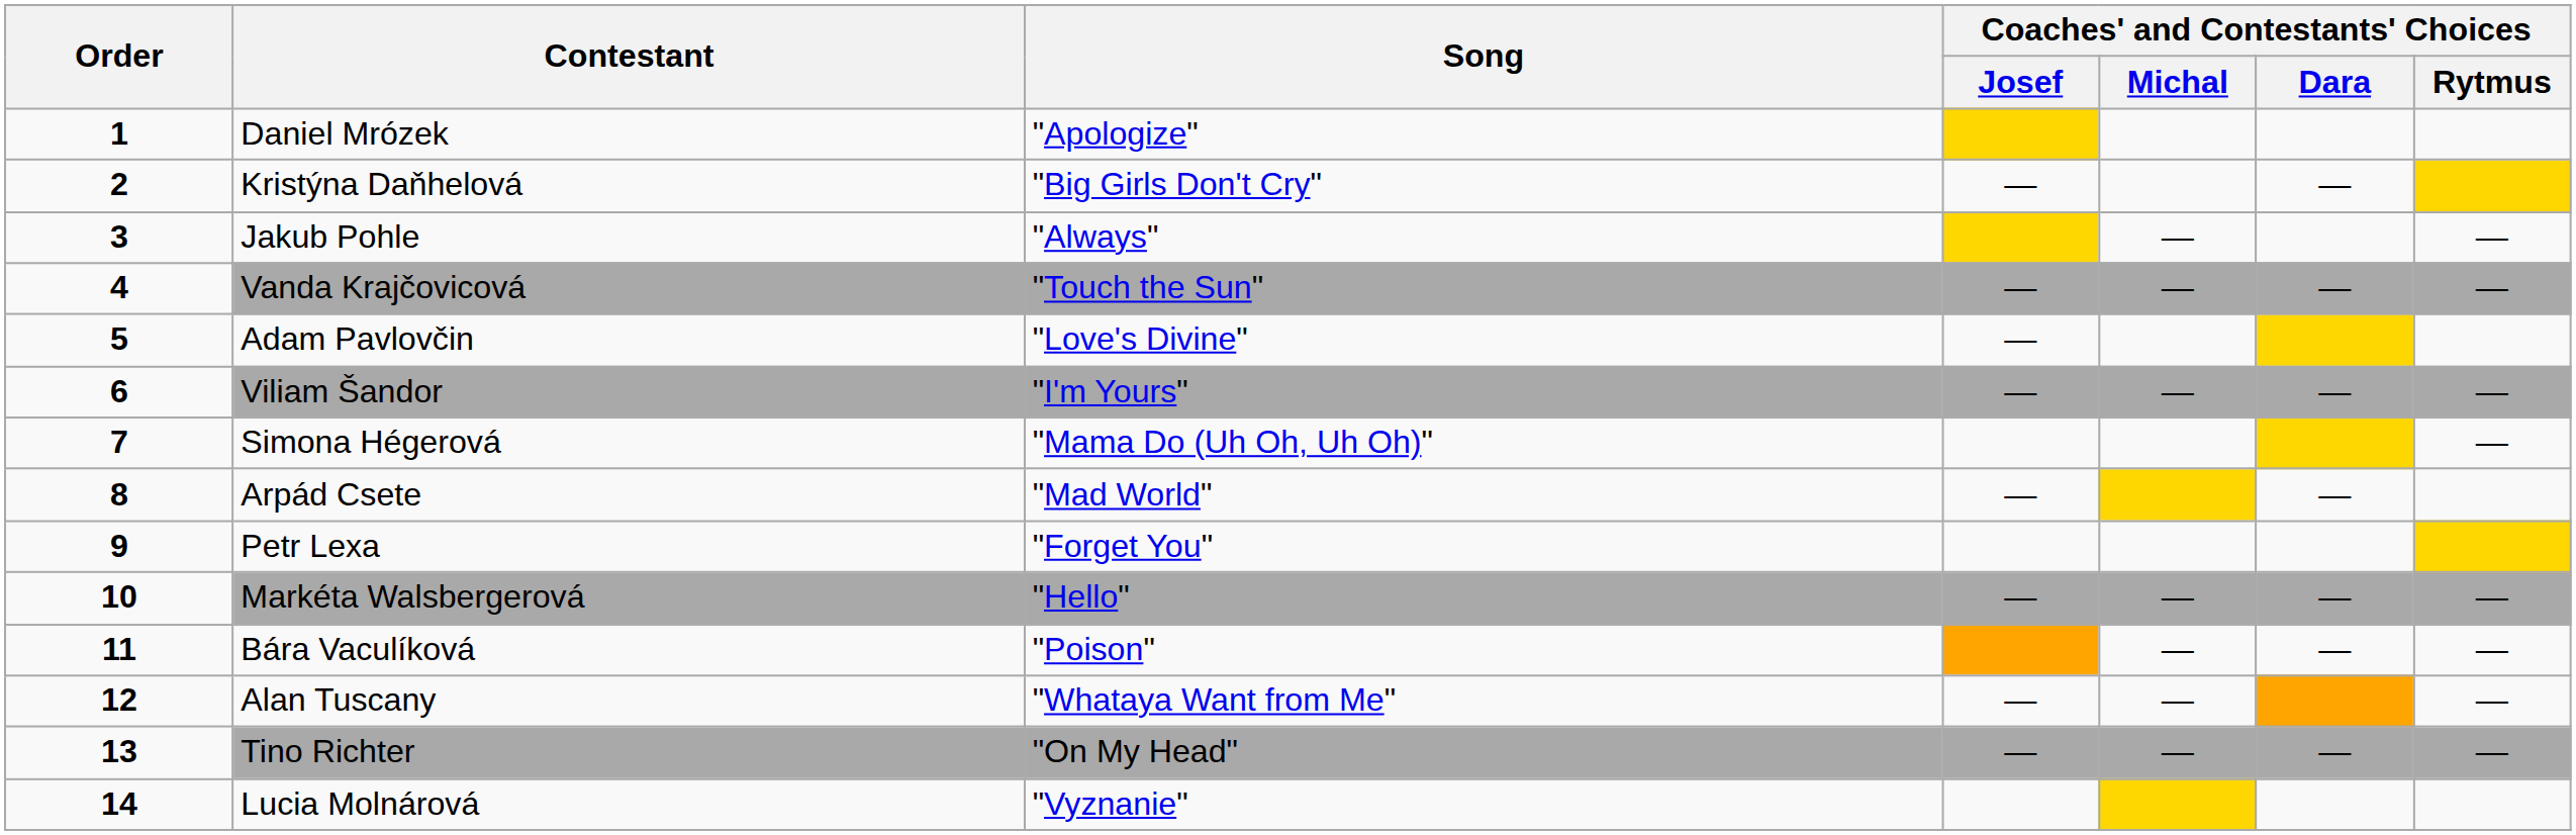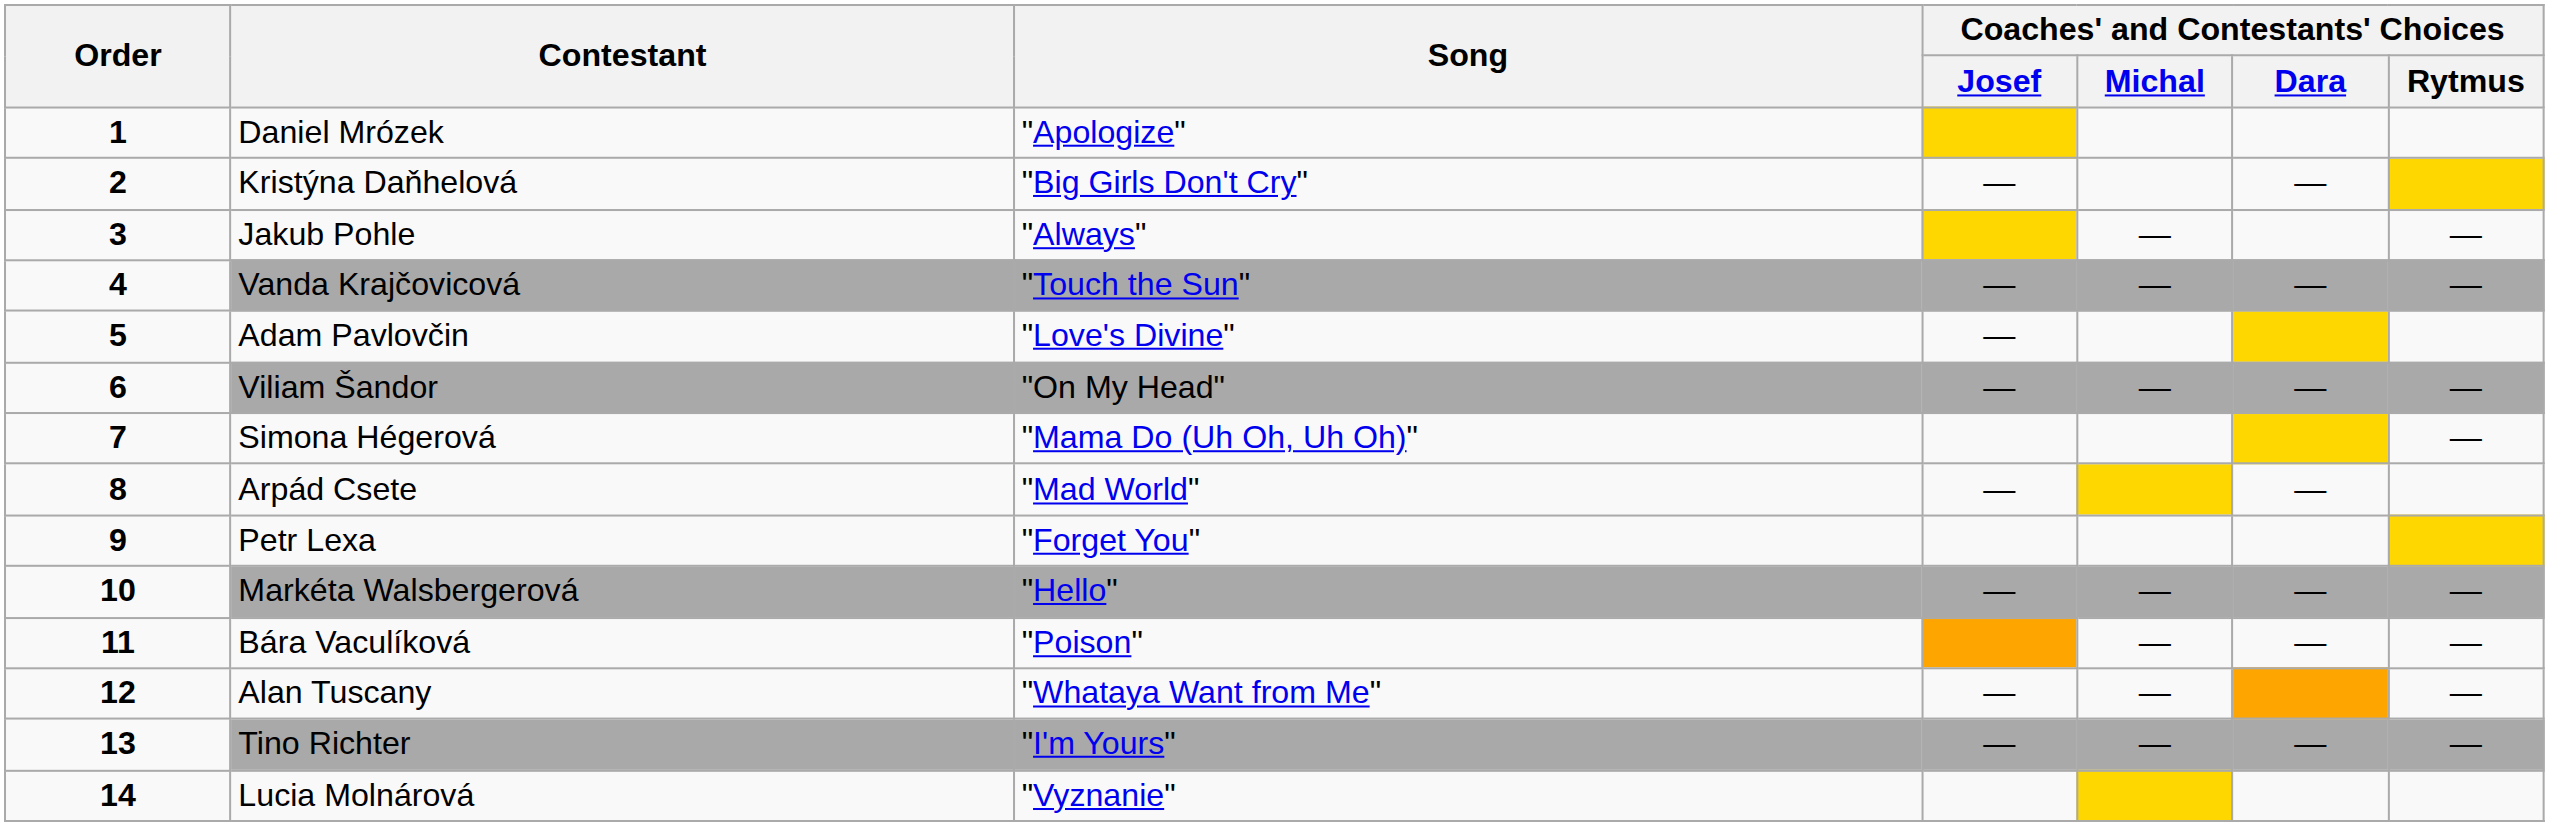Viliam Šandor | Song: "I'm Yours" -> "On My Head"
Tino Richter | Song: "On My Head" -> "I'm Yours"
